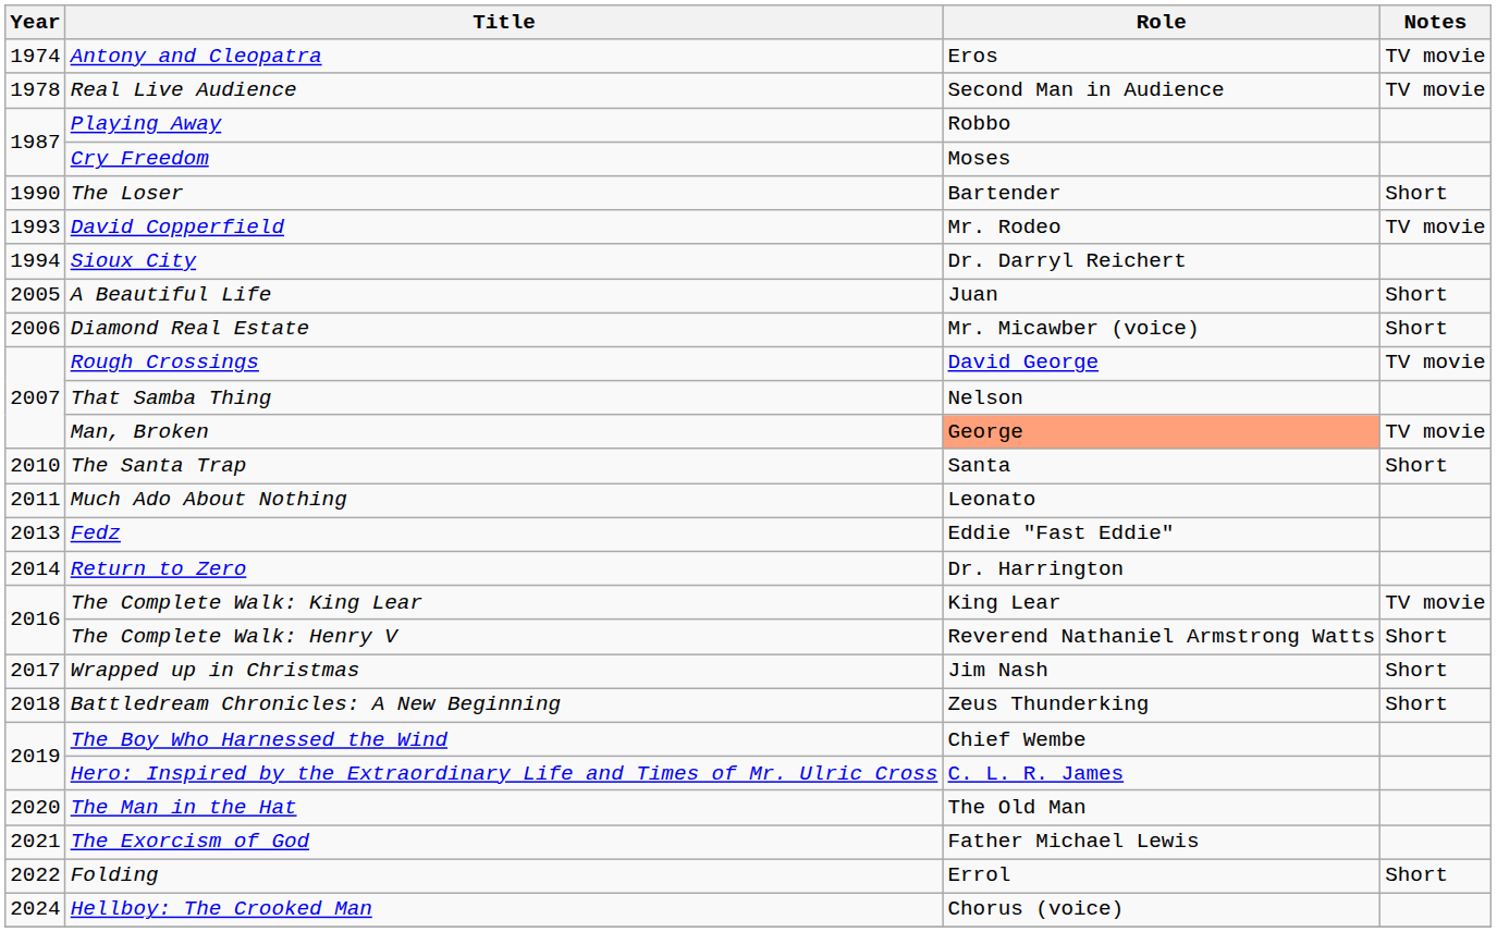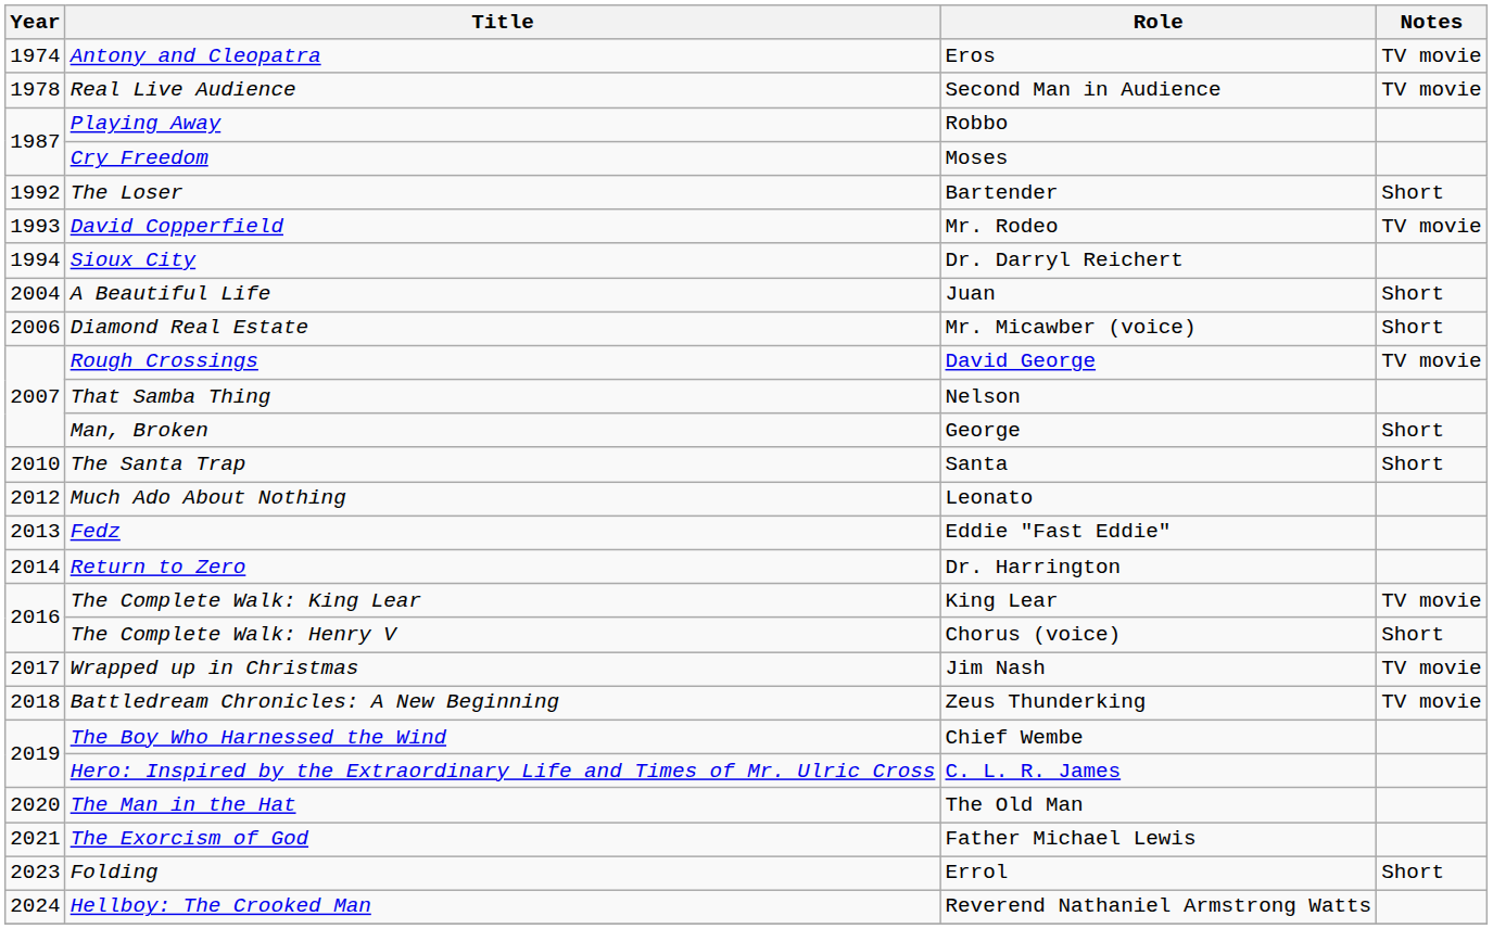The Loser | Year: 1990 -> 1992
A Beautiful Life | Year: 2005 -> 2004
Man, Broken | Role: lightsalmon background -> no background
Man, Broken | Notes: TV movie -> Short
Much Ado About Nothing | Year: 2011 -> 2012
The Complete Walk: Henry V | Role: Reverend Nathaniel Armstrong Watts -> Chorus (voice)
Wrapped up in Christmas | Notes: Short -> TV movie
Battledream Chronicles: A New Beginning | Notes: Short -> TV movie
Folding | Year: 2022 -> 2023
Hellboy: The Crooked Man | Role: Chorus (voice) -> Reverend Nathaniel Armstrong Watts
